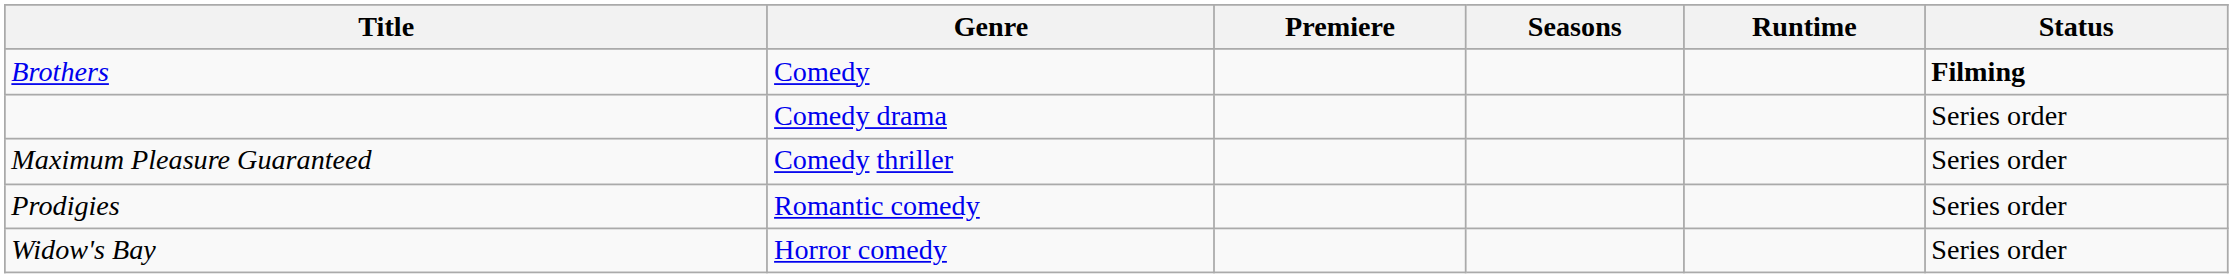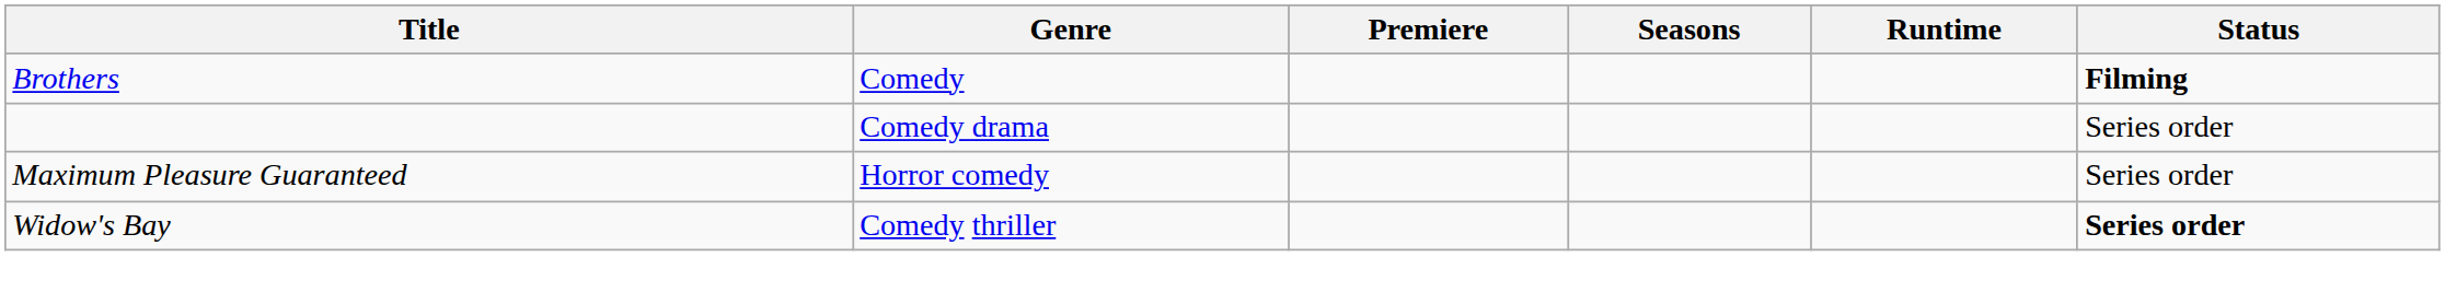Maximum Pleasure Guaranteed | Genre: Comedy thriller -> Horror comedy
- row: Prodigies | Romantic comedy | Series order
Widow's Bay | Genre: Horror comedy -> Comedy thriller
Widow's Bay | Status: normal -> bold
